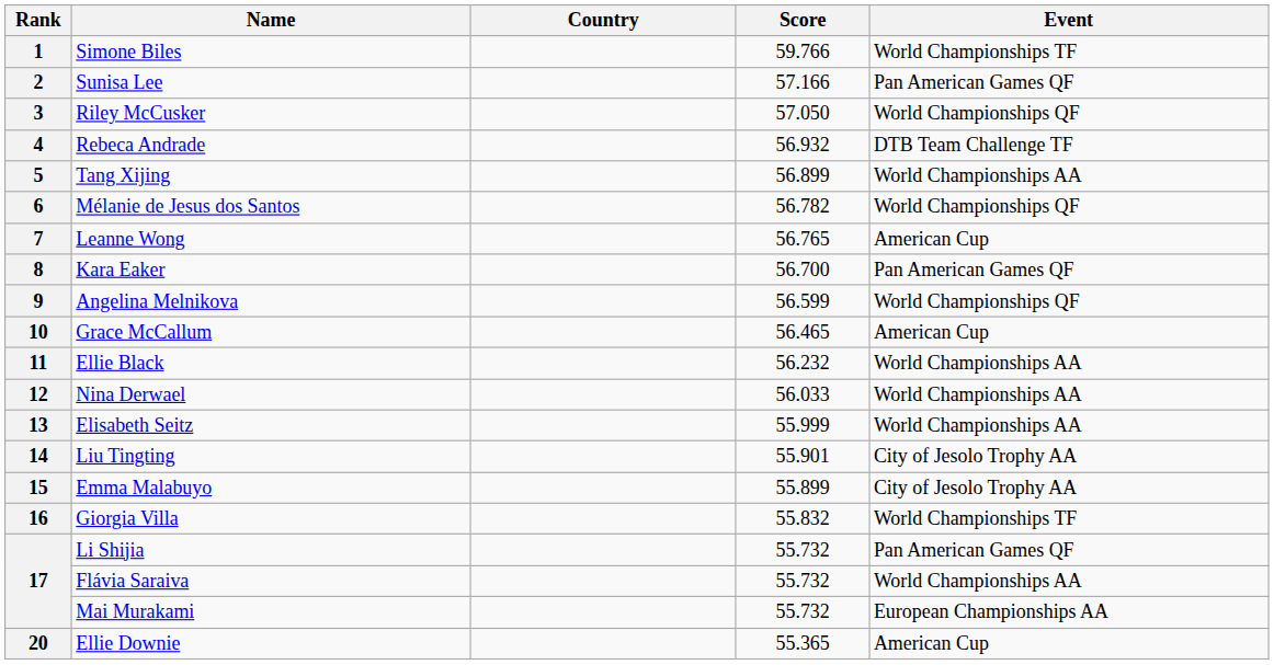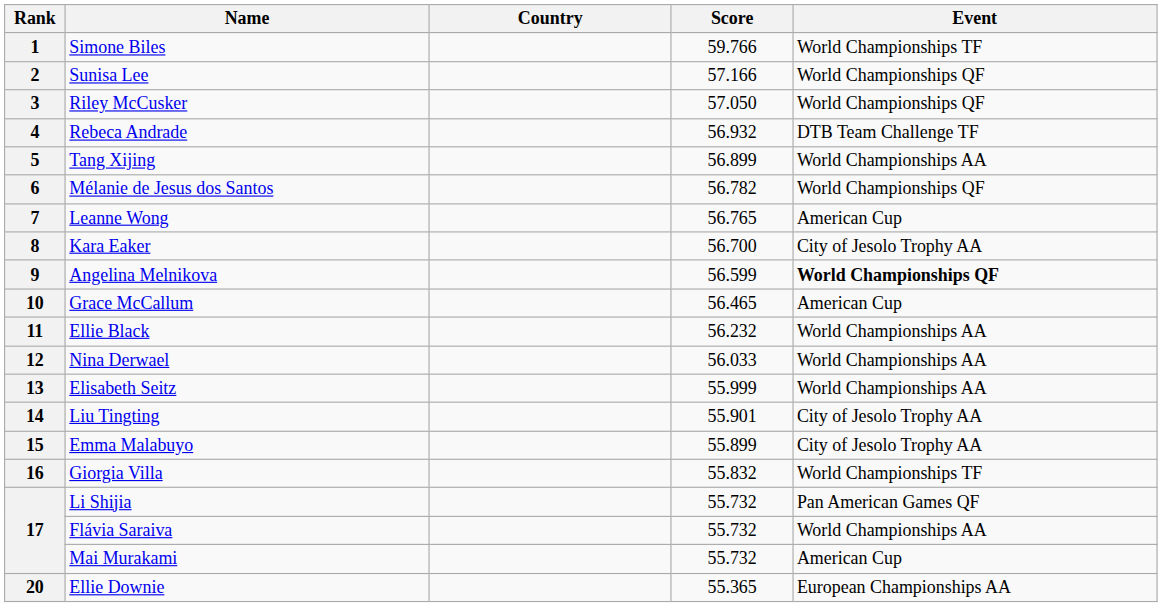2 | Event: Pan American Games QF -> World Championships QF
8 | Event: Pan American Games QF -> City of Jesolo Trophy AA
9 | Event: normal -> bold
17 / Mai Murakami | Event: European Championships AA -> American Cup
20 | Event: American Cup -> European Championships AA
